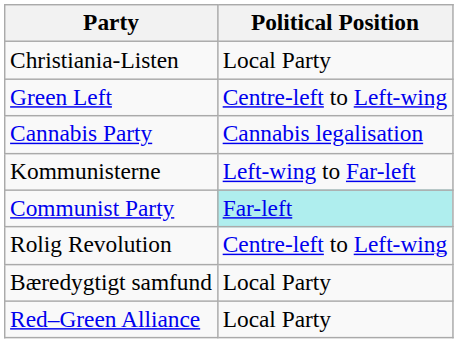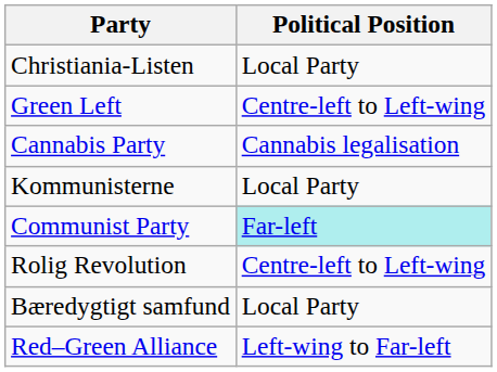Kommunisterne | Political Position: Left-wing to Far-left -> Local Party
Red–Green Alliance | Political Position: Local Party -> Left-wing to Far-left
